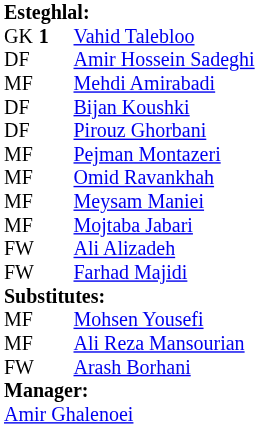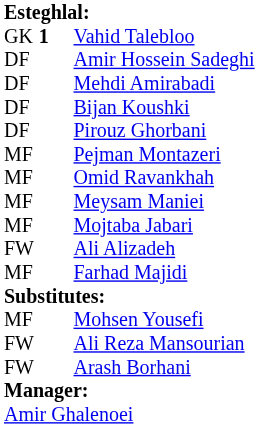Mehdi Amirabadi | column 1: MF -> DF
Farhad Majidi | column 1: FW -> MF
Ali Reza Mansourian | column 1: MF -> FW
